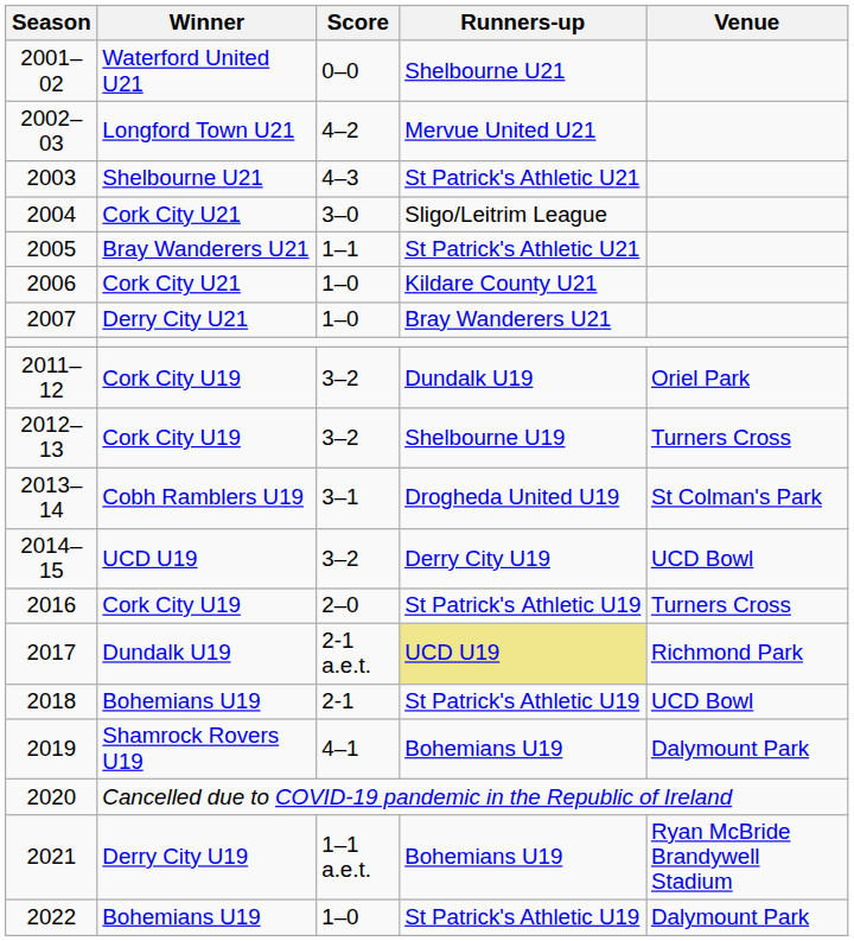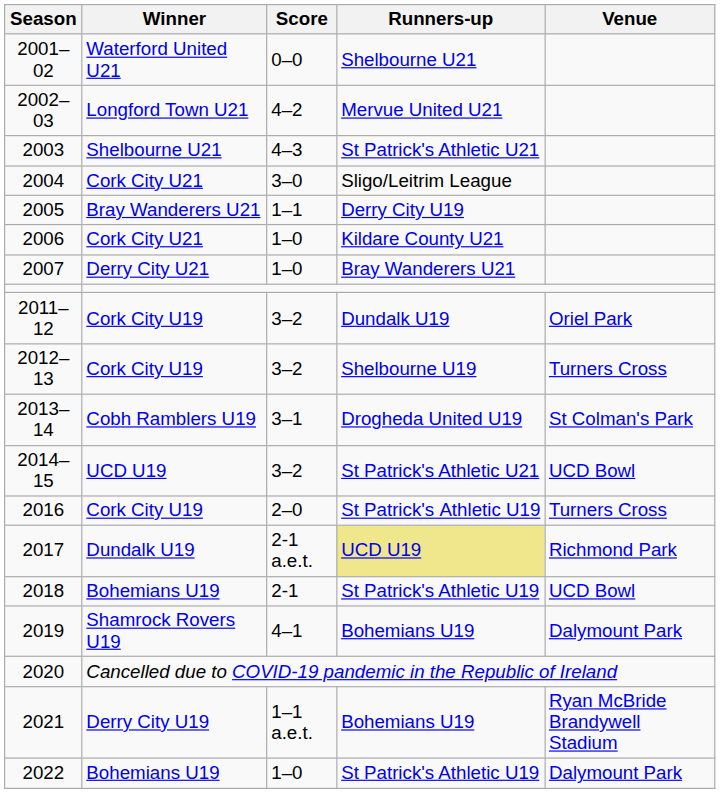2005 | Runners-up: St Patrick's Athletic U21 -> Derry City U19
2014–15 | Runners-up: Derry City U19 -> St Patrick's Athletic U21
